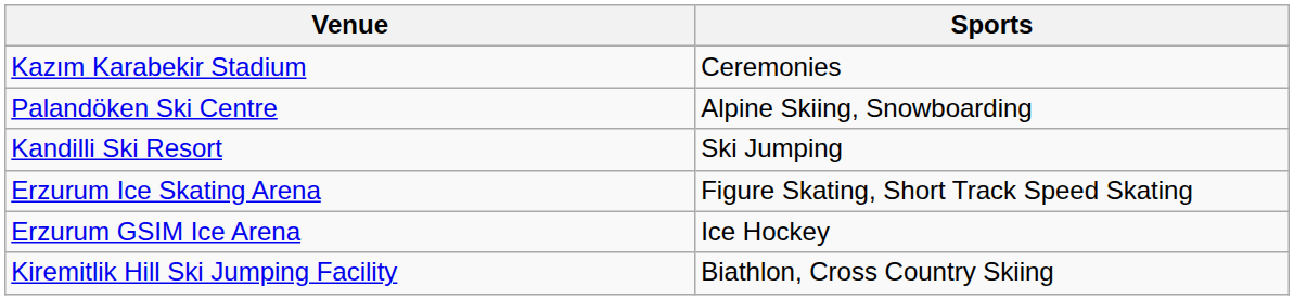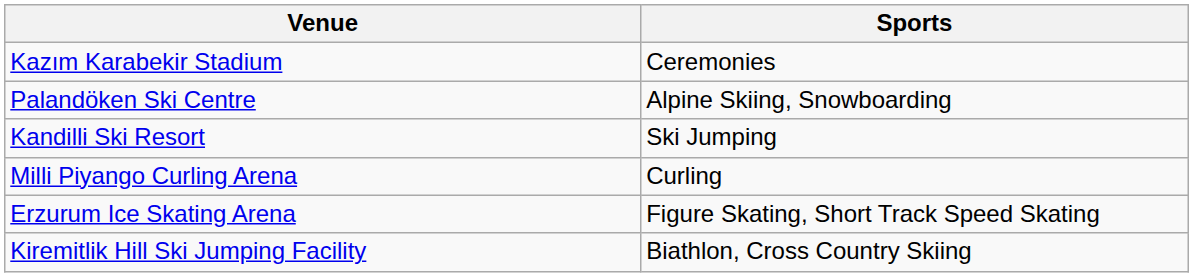+ row: Milli Piyango Curling Arena | Curling
- row: Erzurum GSIM Ice Arena | Ice Hockey
